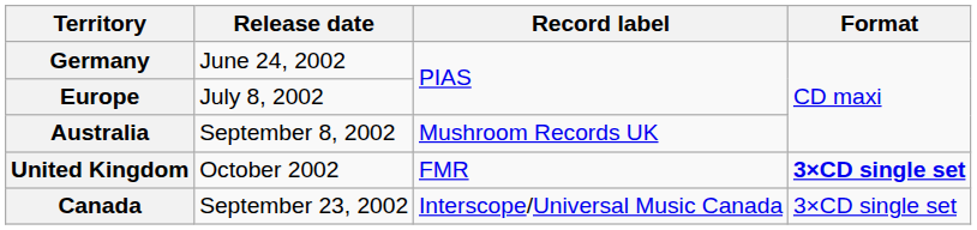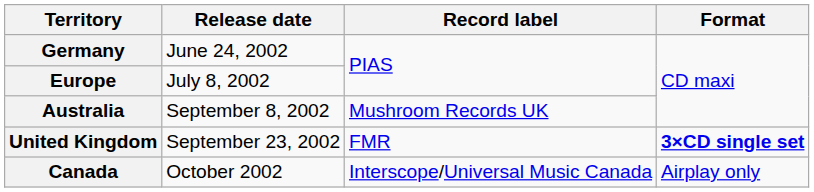United Kingdom | Release date: October 2002 -> September 23, 2002
Canada | Release date: September 23, 2002 -> October 2002
Canada | Format: 3×CD single set -> Airplay only
